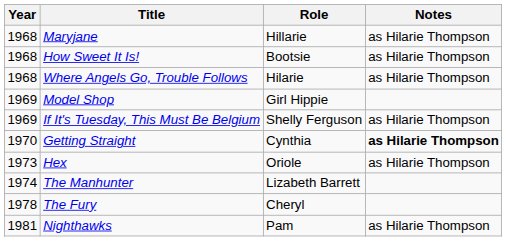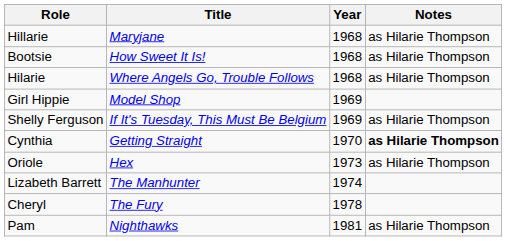columns swapped: Year <-> Role
